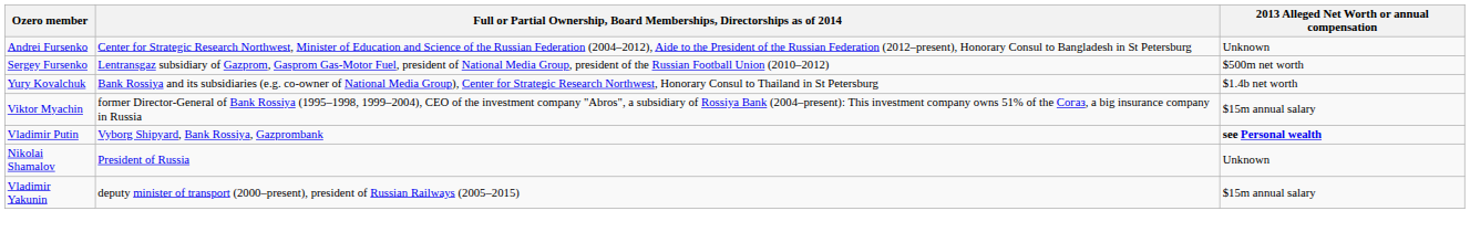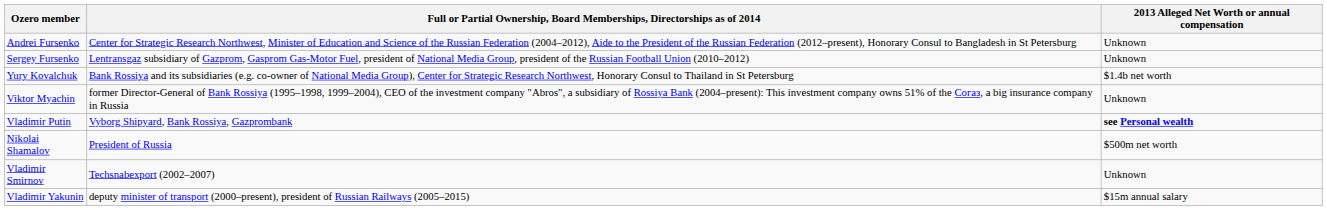Sergey Fursenko | 2013 Alleged Net Worth or annual compensation: $500m net worth -> Unknown
Viktor Myachin | 2013 Alleged Net Worth or annual compensation: $15m annual salary -> Unknown
Nikolai Shamalov | 2013 Alleged Net Worth or annual compensation: Unknown -> $500m net worth
+ row: Vladimir Smirnov | Techsnabexport (2002–2007) | Unknown
